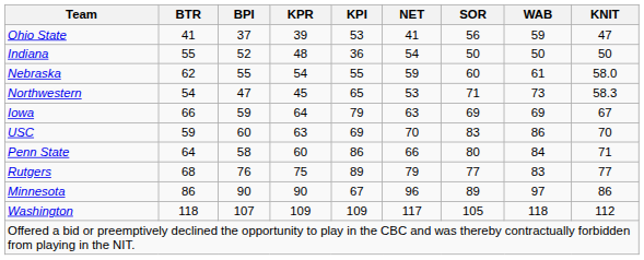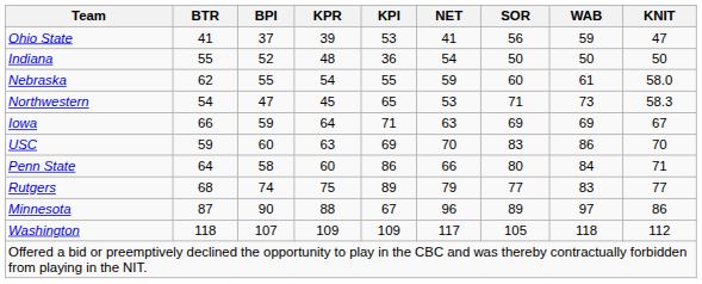Iowa | KPI: 79 -> 71
Rutgers | BPI: 76 -> 74
Minnesota | BTR: 86 -> 87
Minnesota | KPR: 90 -> 88
